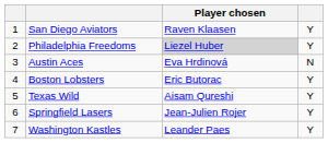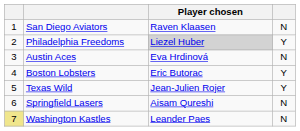San Diego Aviators | column 4: Y -> N
Texas Wild | Player chosen: Aisam Qureshi -> Jean-Julien Rojer
Springfield Lasers | Player chosen: Jean-Julien Rojer -> Aisam Qureshi
Springfield Lasers | column 4: Y -> N
Washington Kastles | column 1: no background -> khaki background
Washington Kastles | column 4: Y -> N
